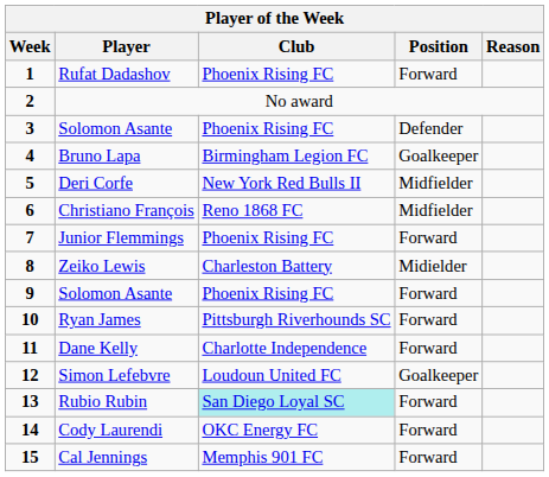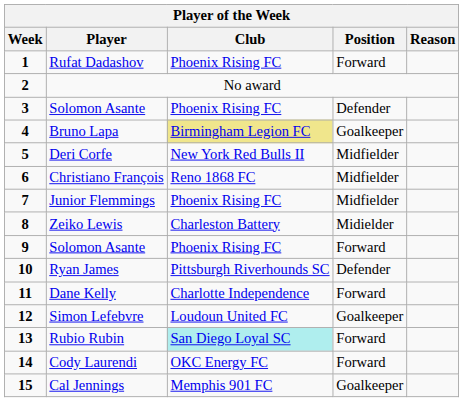Bruno Lapa | Club: no background -> khaki background
Junior Flemmings | Position: Forward -> Midfielder
Ryan James | Position: Forward -> Defender
Cal Jennings | Position: Forward -> Goalkeeper
